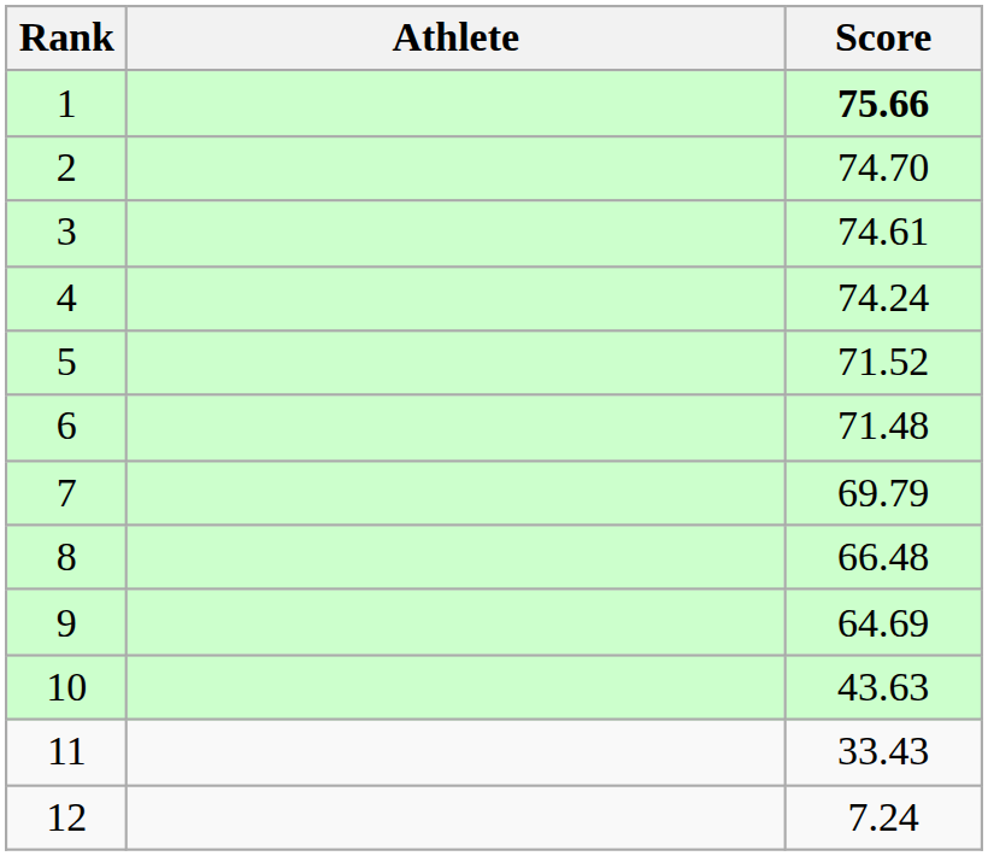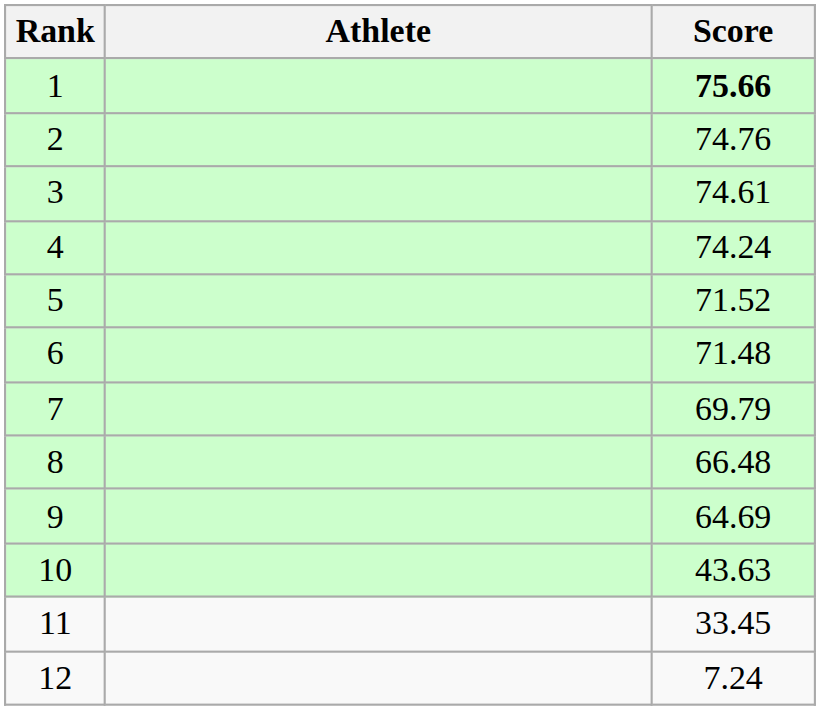2 | Score: 74.70 -> 74.76
11 | Score: 33.43 -> 33.45
